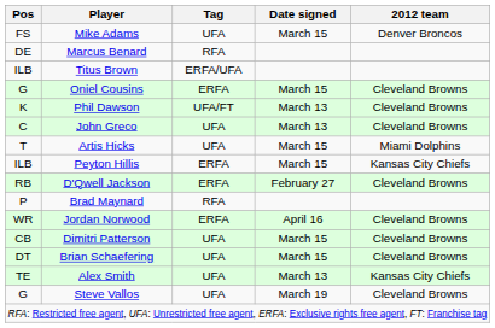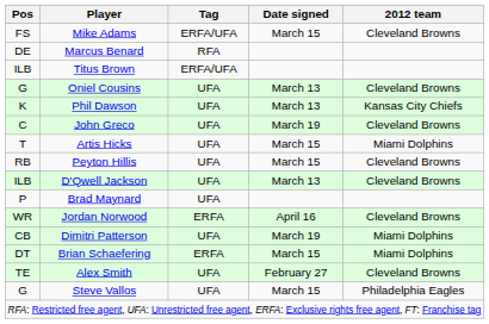Mike Adams | Tag: UFA -> ERFA/UFA
Mike Adams | 2012 team: Denver Broncos -> Cleveland Browns
Oniel Cousins | Tag: ERFA -> UFA
Oniel Cousins | Date signed: March 15 -> March 13
Phil Dawson | Tag: UFA/FT -> UFA
Phil Dawson | 2012 team: Cleveland Browns -> Kansas City Chiefs
John Greco | Date signed: March 13 -> March 19
Peyton Hillis | Pos: ILB -> RB
Peyton Hillis | Tag: ERFA -> UFA
Peyton Hillis | 2012 team: Kansas City Chiefs -> Cleveland Browns
D'Qwell Jackson | Pos: RB -> ILB
D'Qwell Jackson | Tag: ERFA -> UFA
D'Qwell Jackson | Date signed: February 27 -> March 13
Brad Maynard | Tag: RFA -> UFA
Dimitri Patterson | Date signed: March 15 -> March 19
Dimitri Patterson | 2012 team: Cleveland Browns -> Miami Dolphins
Brian Schaefering | Tag: UFA -> ERFA
Brian Schaefering | 2012 team: Cleveland Browns -> Miami Dolphins
Alex Smith | Date signed: March 13 -> February 27
Alex Smith | 2012 team: Kansas City Chiefs -> Cleveland Browns
Steve Vallos | Date signed: March 19 -> March 15
Steve Vallos | 2012 team: Cleveland Browns -> Philadelphia Eagles
